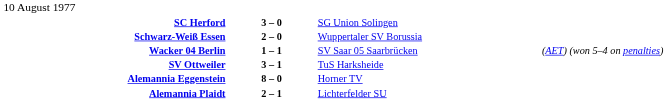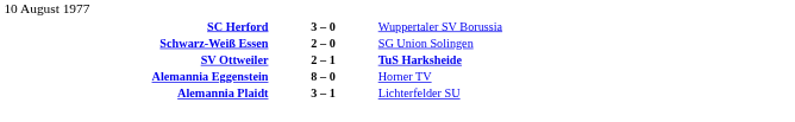SC Herford | column 3: SG Union Solingen -> Wuppertaler SV Borussia
Schwarz-Weiß Essen | column 3: Wuppertaler SV Borussia -> SG Union Solingen
- row: Wacker 04 Berlin | 1 – 1 | SV Saar 05 Saarbrücken | (AET) (won 5–4 on penalties)
SV Ottweiler | column 2: 3 – 1 -> 2 – 1
SV Ottweiler | column 3: normal -> bold
Alemannia Plaidt | column 2: 2 – 1 -> 3 – 1
